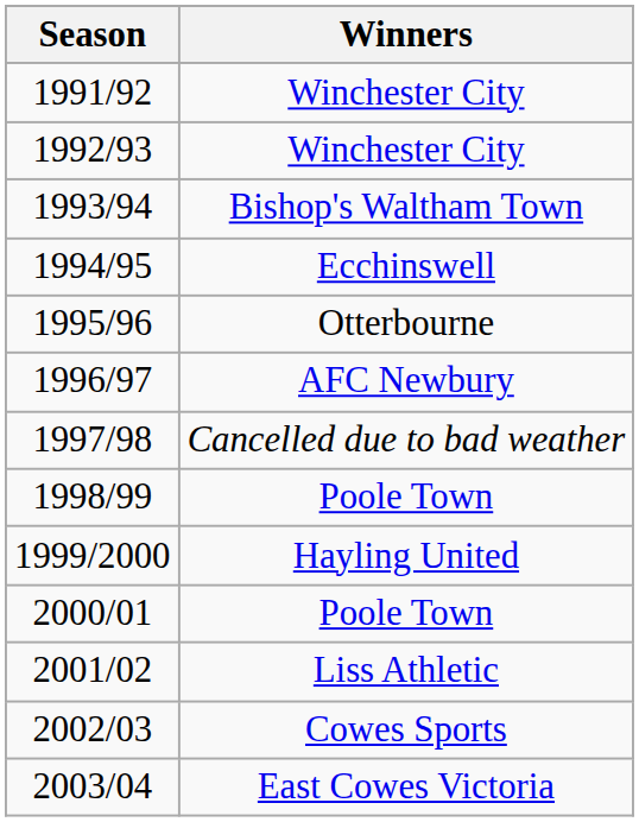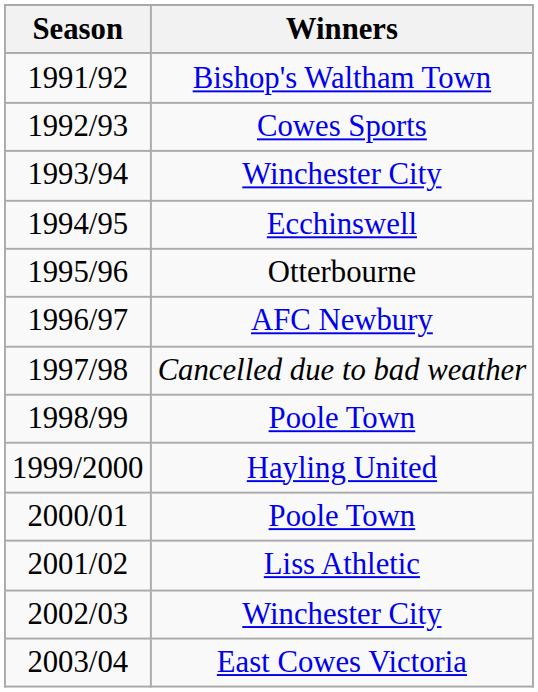1991/92 | Winners: Winchester City -> Bishop's Waltham Town
1992/93 | Winners: Winchester City -> Cowes Sports
1993/94 | Winners: Bishop's Waltham Town -> Winchester City
2002/03 | Winners: Cowes Sports -> Winchester City
